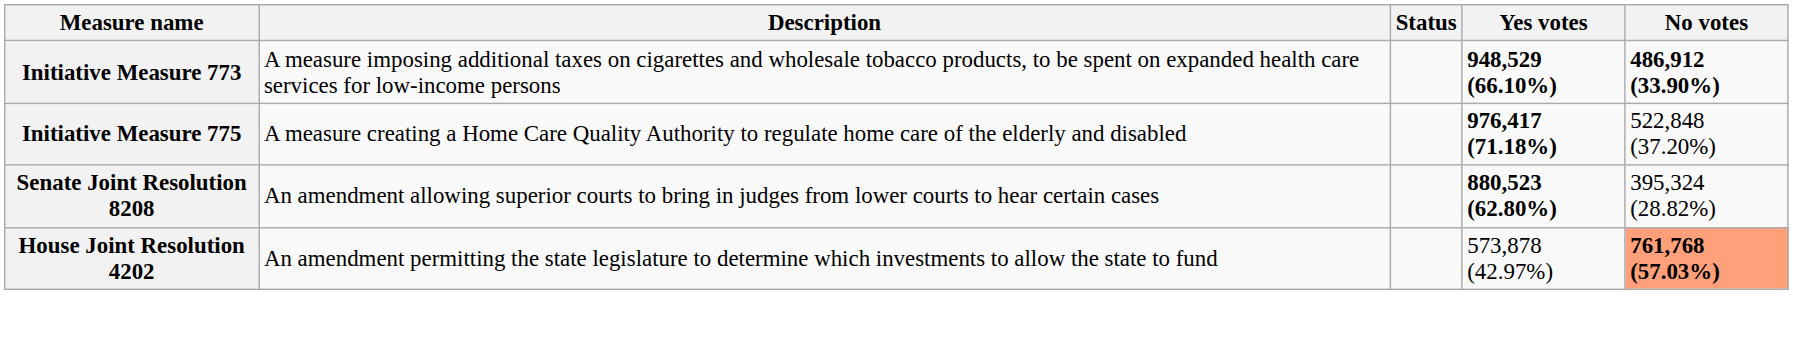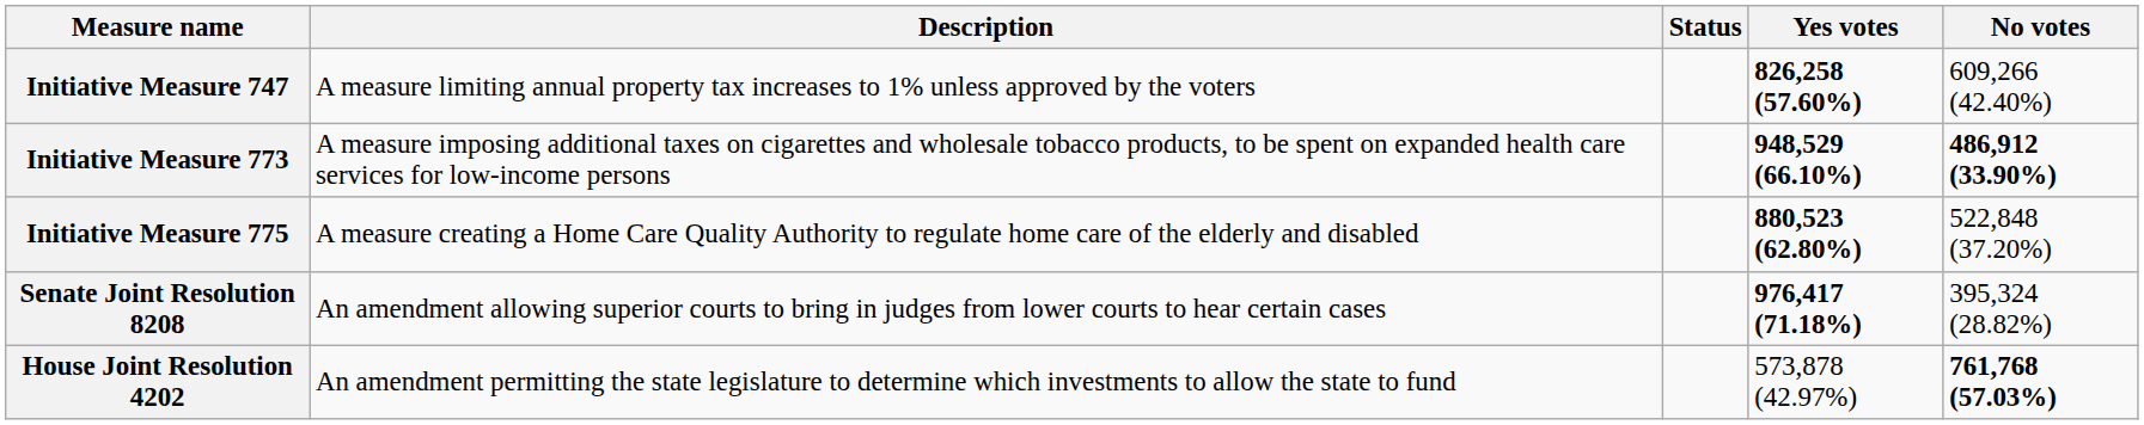+ row: Initiative Measure 747 | A measure limiting annual property tax increases to 1% unless approved by the voters | 826,258 (57.60%) | 609,266 (42.40%)
Initiative Measure 775 | Yes votes: 976,417 (71.18%) -> 880,523 (62.80%)
Senate Joint Resolution 8208 | Yes votes: 880,523 (62.80%) -> 976,417 (71.18%)
House Joint Resolution 4202 | No votes: lightsalmon background -> no background
